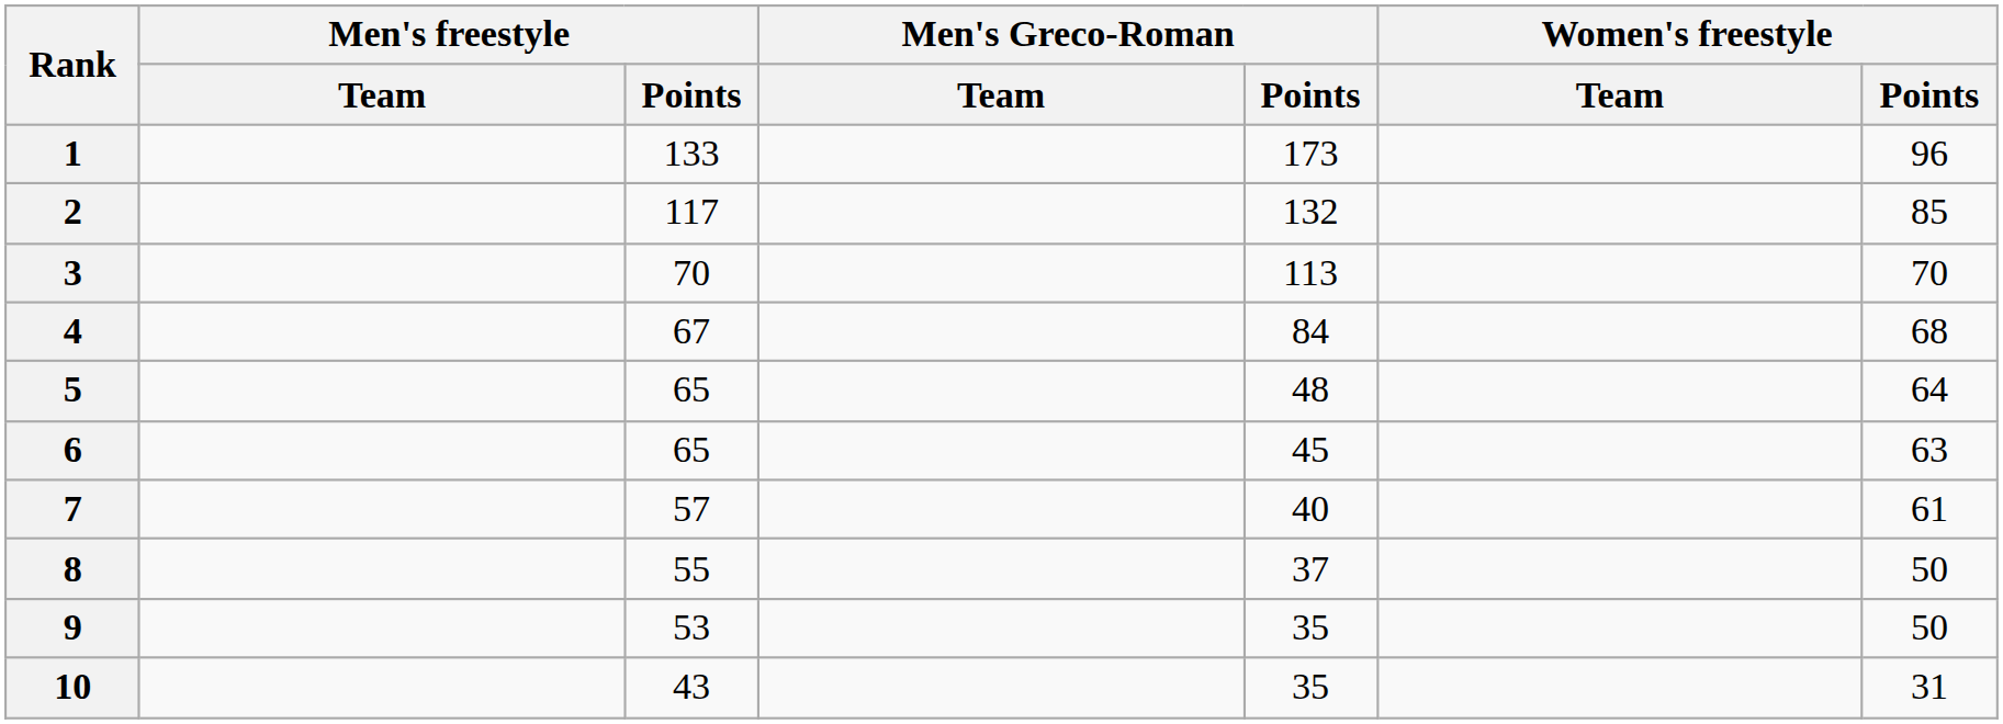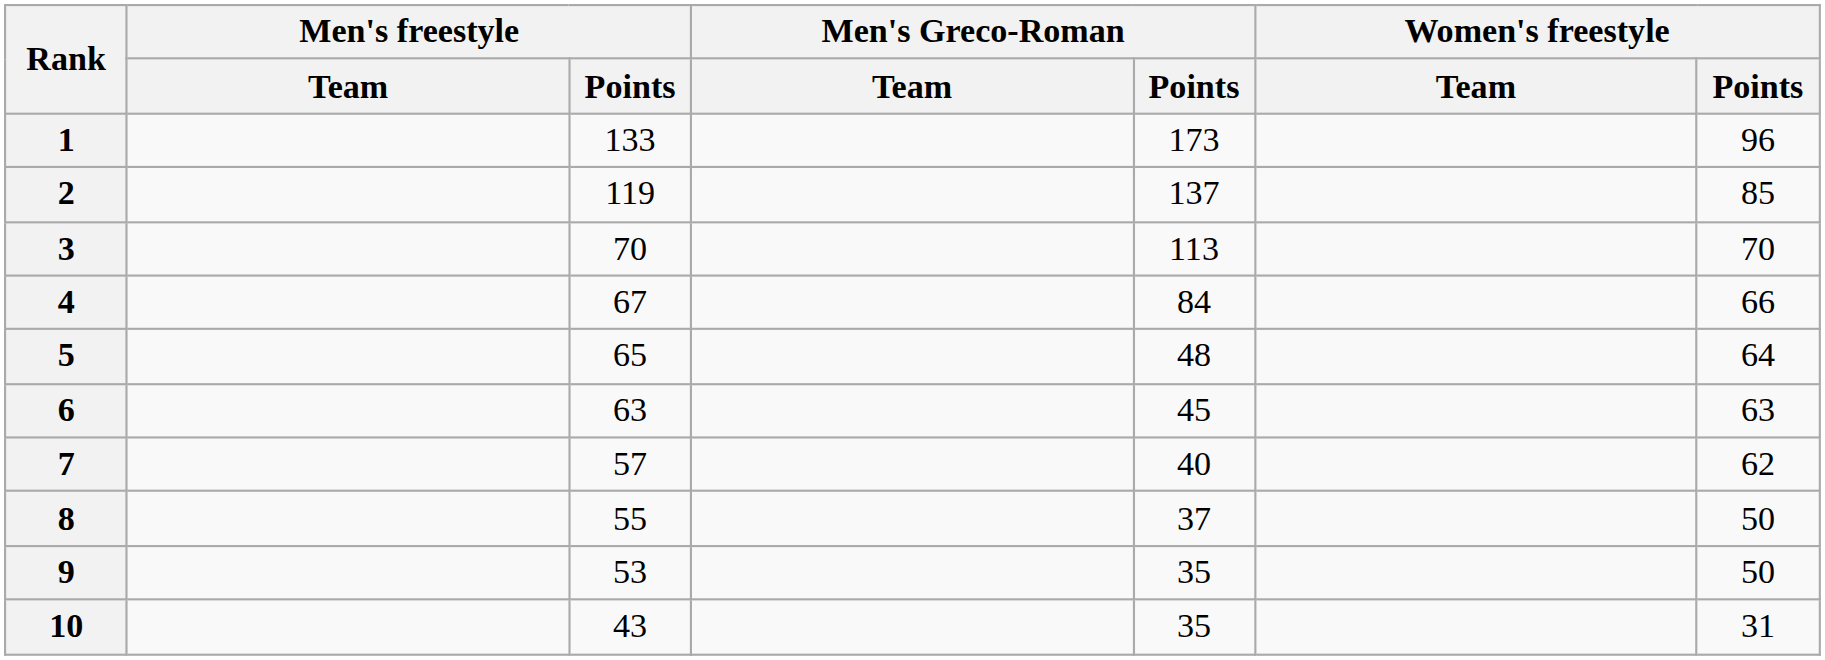2 | Men's freestyle / Points: 117 -> 119
2 | Men's Greco-Roman / Points: 132 -> 137
4 | Women's freestyle / Points: 68 -> 66
6 | Men's freestyle / Points: 65 -> 63
7 | Women's freestyle / Points: 61 -> 62
